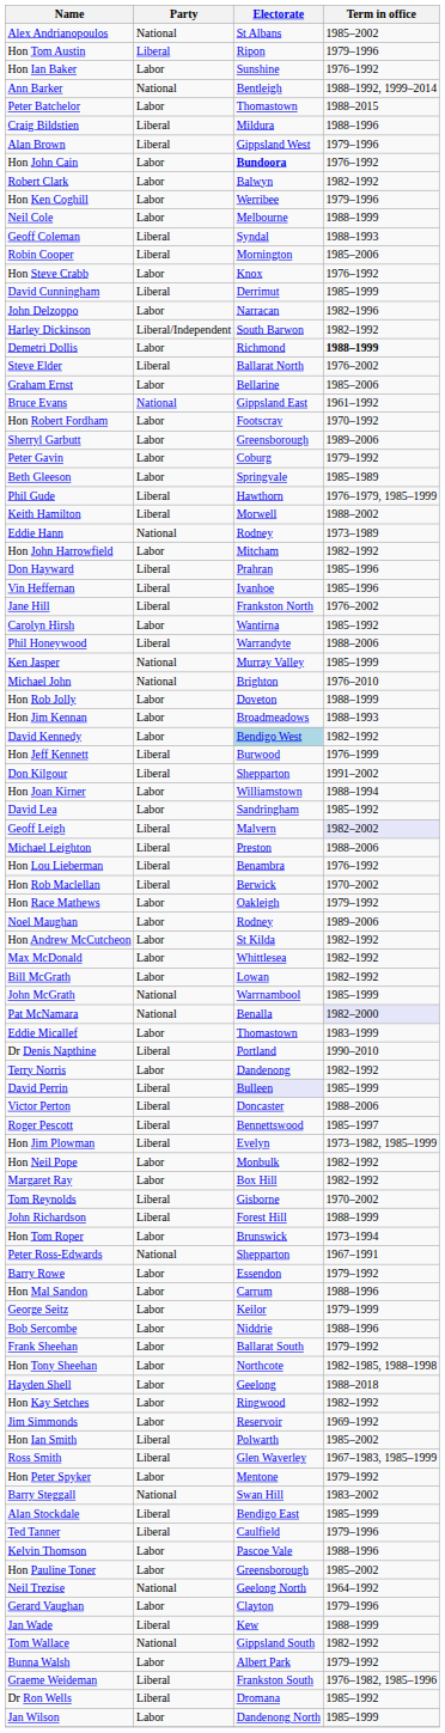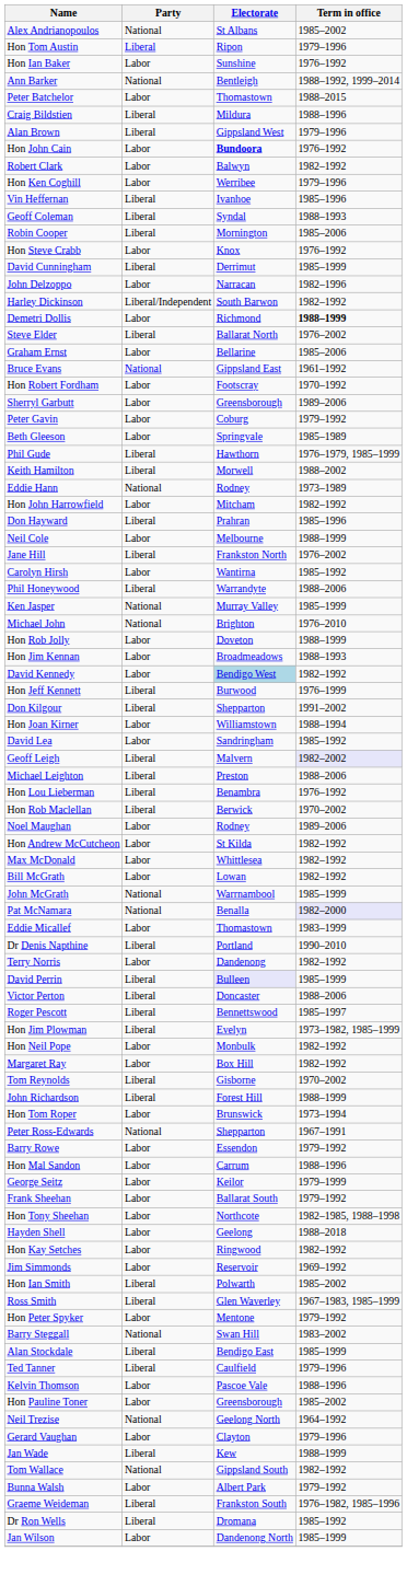rows swapped: Neil Cole <-> Vin Heffernan
- row: Hon Race Mathews | Labor | Oakleigh | 1979–1992
- row: Bob Sercombe | Labor | Niddrie | 1988–1996
